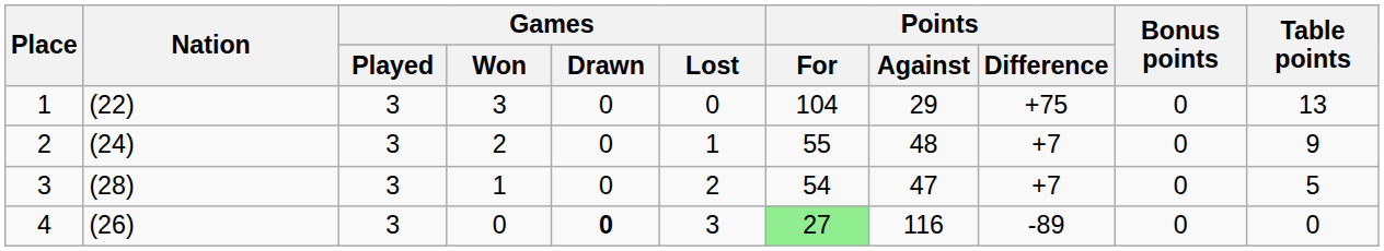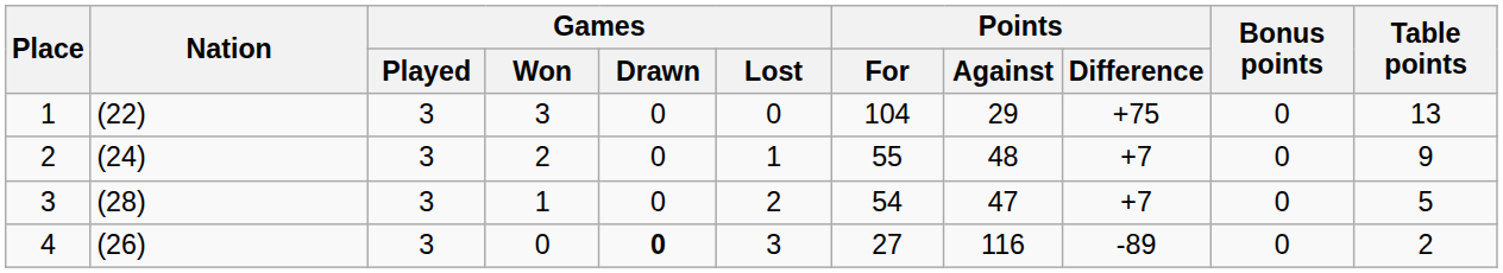4 | Points / For: lightgreen background -> no background
4 | Table points: 0 -> 2
